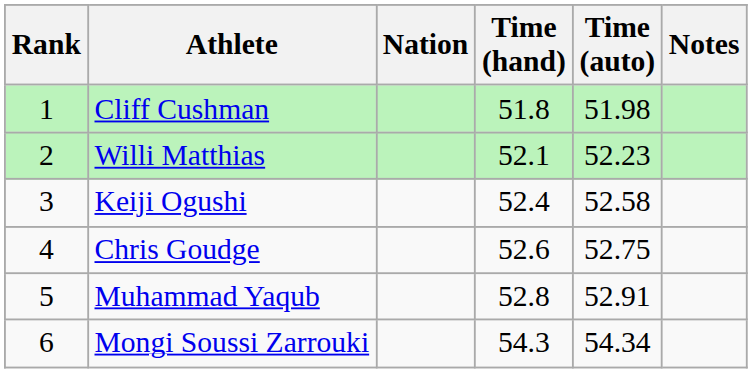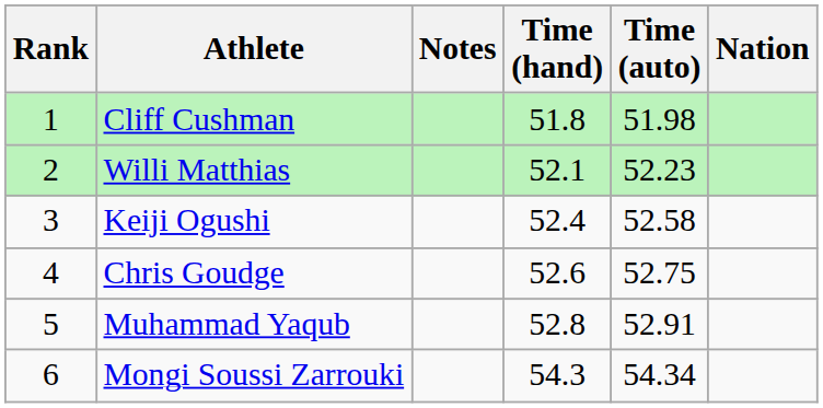columns swapped: Nation <-> Notes
